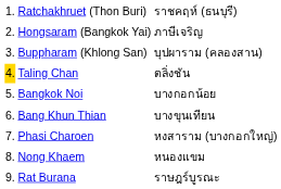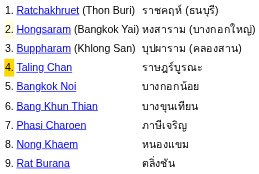Hongsaram (Bangkok Yai) | column 1: no background -> lightyellow background
Hongsaram (Bangkok Yai) | column 3: ภาษีเจริญ -> หงสาราม (บางกอกใหญ่)
Taling Chan | column 3: ตลิ่งชัน -> ราษฎร์บูรณะ
Phasi Charoen | column 3: หงสาราม (บางกอกใหญ่) -> ภาษีเจริญ
Rat Burana | column 3: ราษฎร์บูรณะ -> ตลิ่งชัน
